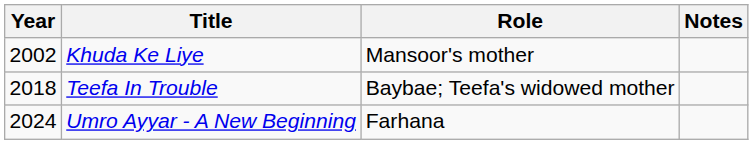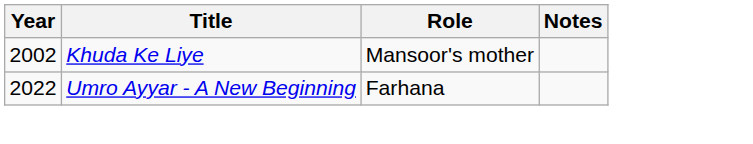- row: 2018 | Teefa In Trouble | Baybae; Teefa's widowed mother
Umro Ayyar - A New Beginning | Year: 2024 -> 2022
